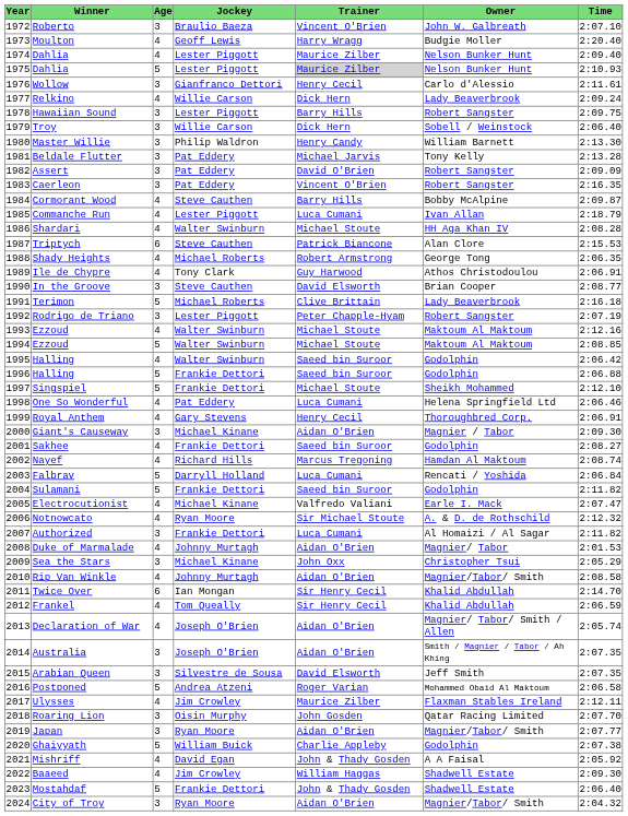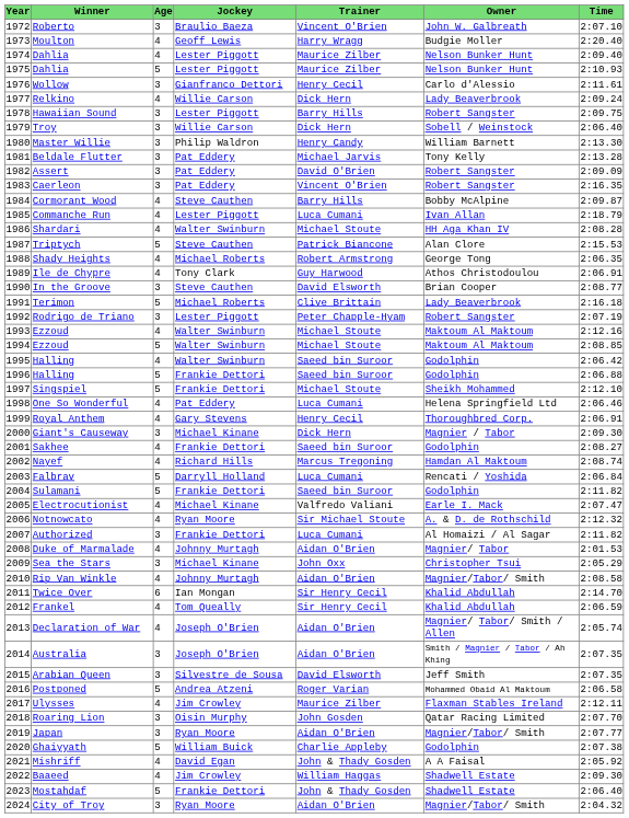1975 / Dahlia | Trainer: lightgrey background -> no background
Triptych | Age: 6 -> 5
Giant's Causeway | Trainer: Aidan O'Brien -> Dick Hern
